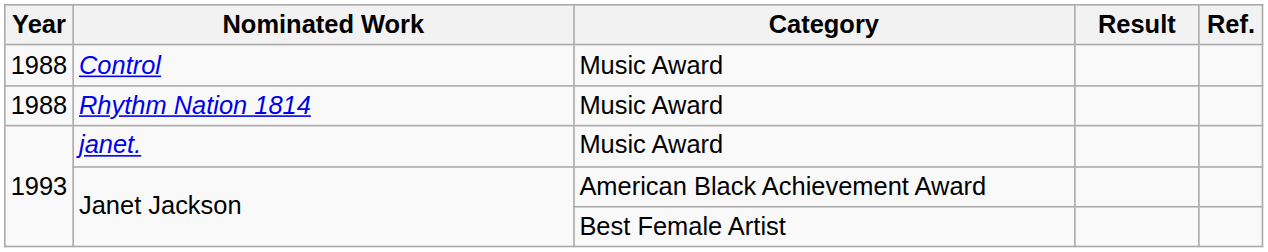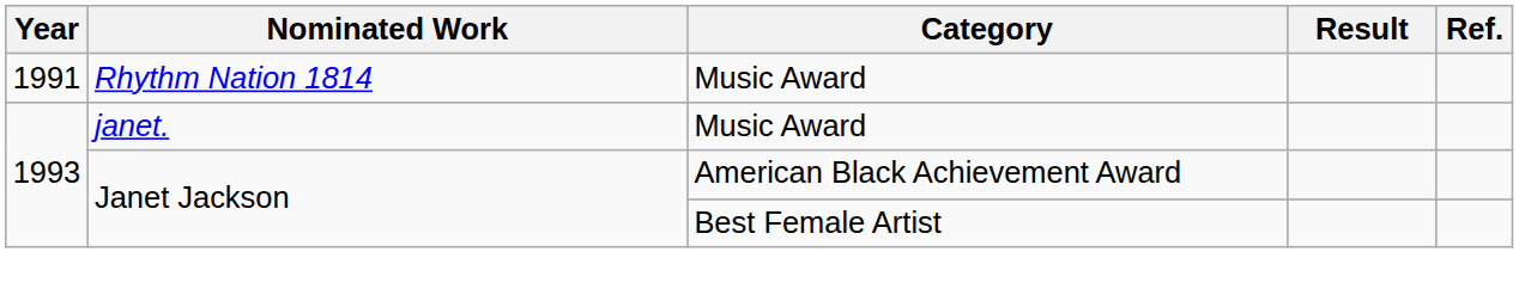- row: 1988 | Control | Music Award
Rhythm Nation 1814 | Year: 1988 -> 1991
